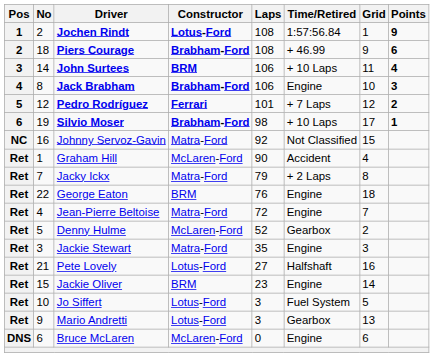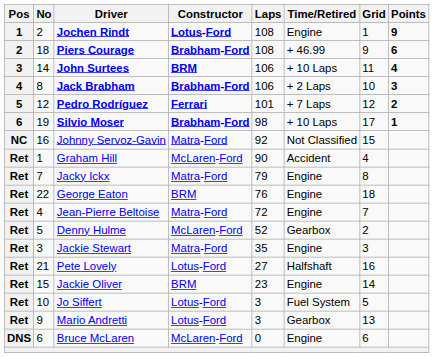Jochen Rindt | Time/Retired: 1:57:56.84 -> Engine
Jack Brabham | Time/Retired: Engine -> + 2 Laps
Jacky Ickx | Time/Retired: + 2 Laps -> Engine
